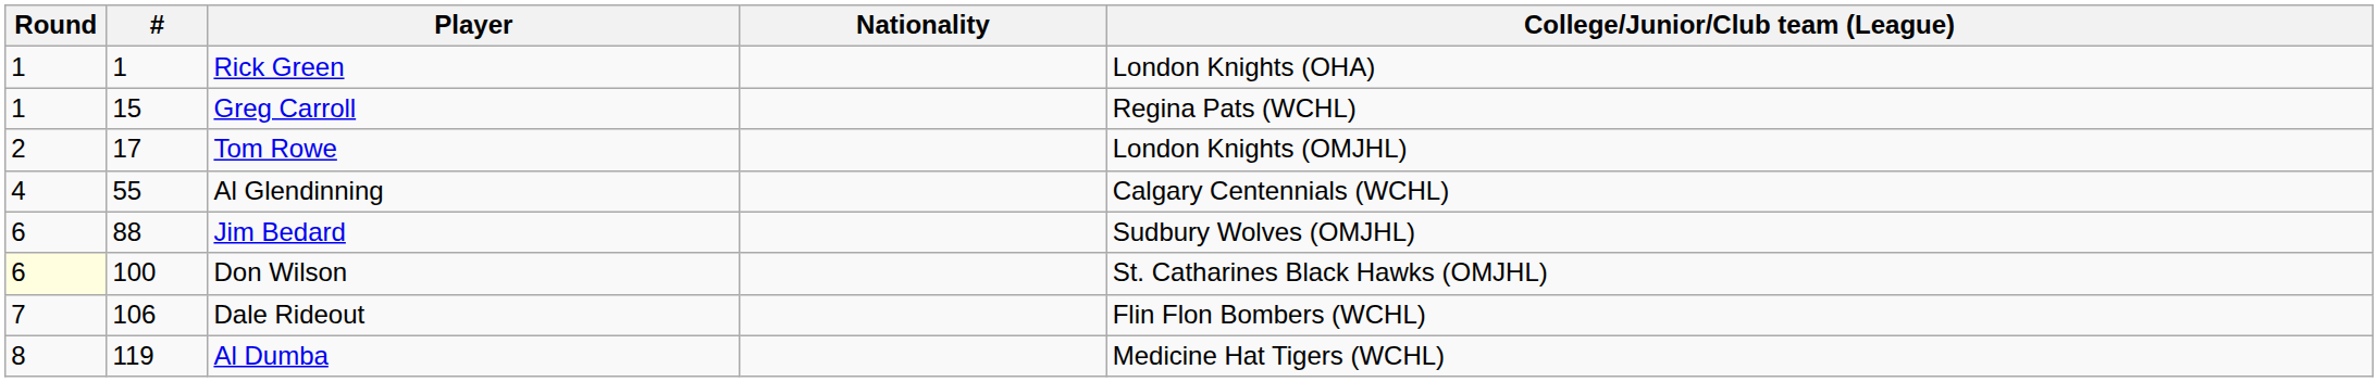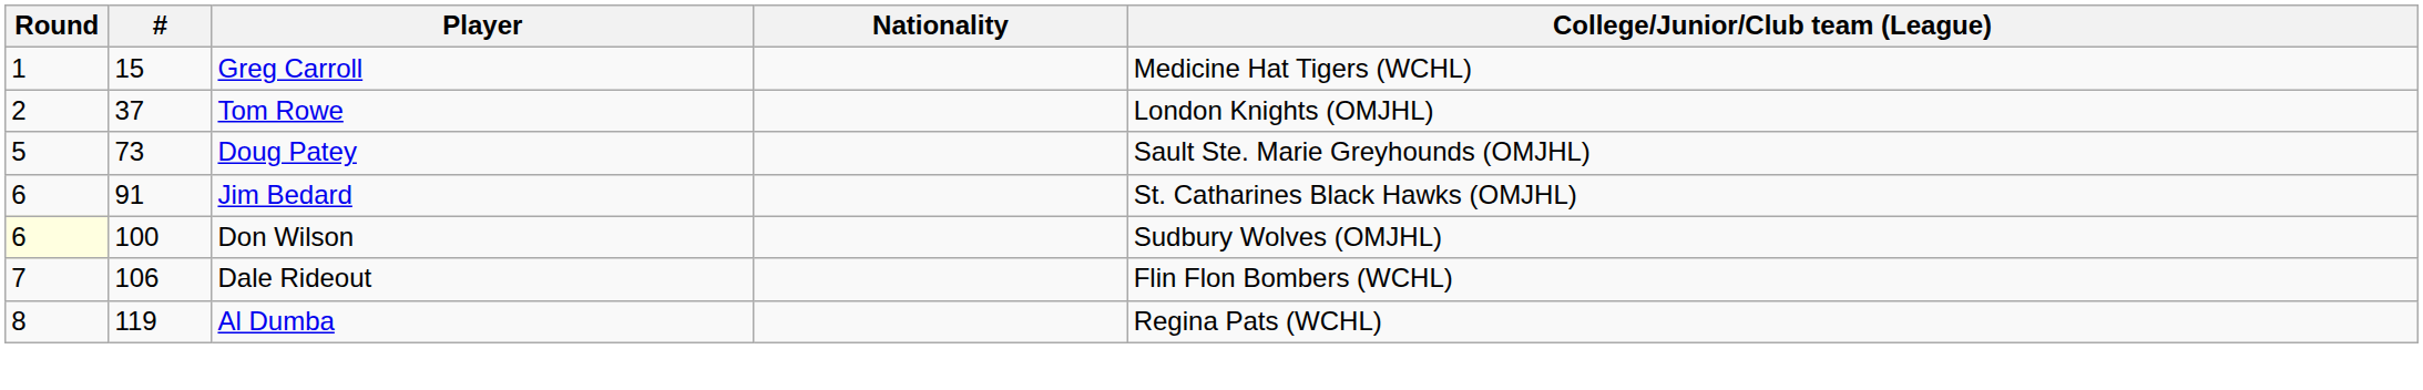- row: 1 | 1 | Rick Green | London Knights (OHA)
Greg Carroll | College/Junior/Club team (League): Regina Pats (WCHL) -> Medicine Hat Tigers (WCHL)
Tom Rowe | #: 17 -> 37
- row: 4 | 55 | Al Glendinning | Calgary Centennials (WCHL)
+ row: 5 | 73 | Doug Patey | Sault Ste. Marie Greyhounds (OMJHL)
Jim Bedard | #: 88 -> 91
Jim Bedard | College/Junior/Club team (League): Sudbury Wolves (OMJHL) -> St. Catharines Black Hawks (OMJHL)
Don Wilson | College/Junior/Club team (League): St. Catharines Black Hawks (OMJHL) -> Sudbury Wolves (OMJHL)
Al Dumba | College/Junior/Club team (League): Medicine Hat Tigers (WCHL) -> Regina Pats (WCHL)
